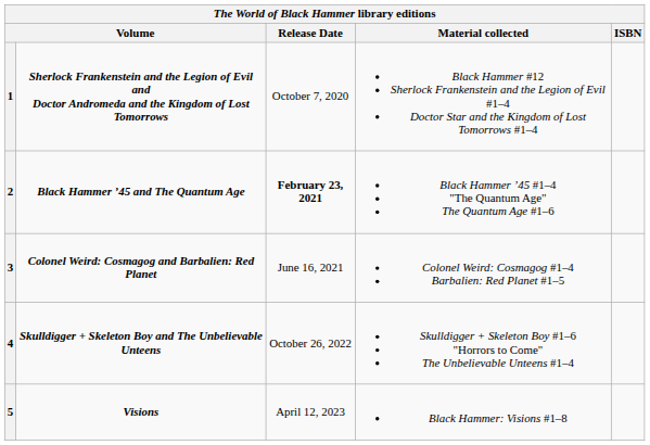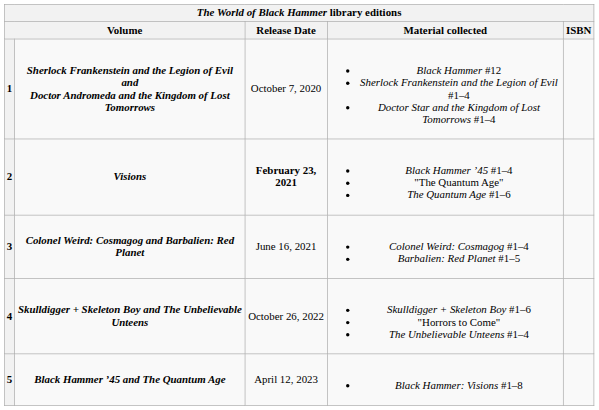2 | column 2: Black Hammer ’45 and The Quantum Age -> Visions
5 | column 2: Visions -> Black Hammer ’45 and The Quantum Age
